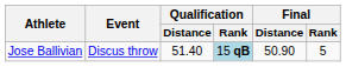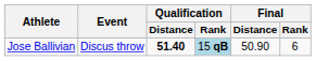Jose Ballivian | Qualification / Distance: normal -> bold
Jose Ballivian | Final / Rank: 5 -> 6
